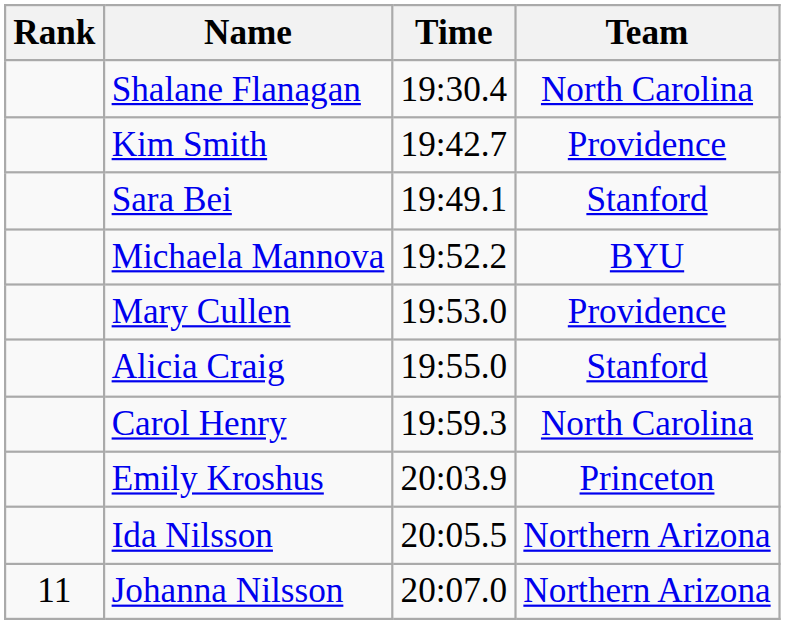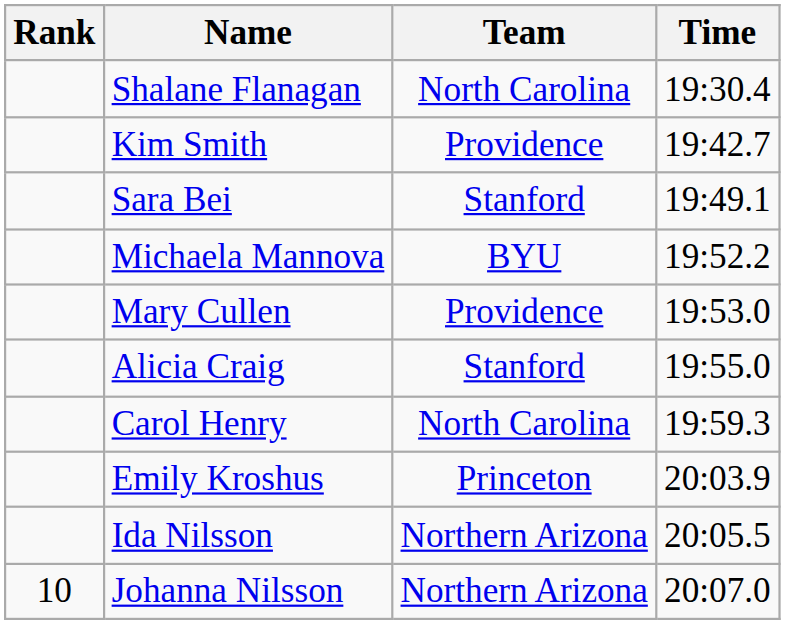columns swapped: Team <-> Time
Johanna Nilsson | Rank: 11 -> 10
